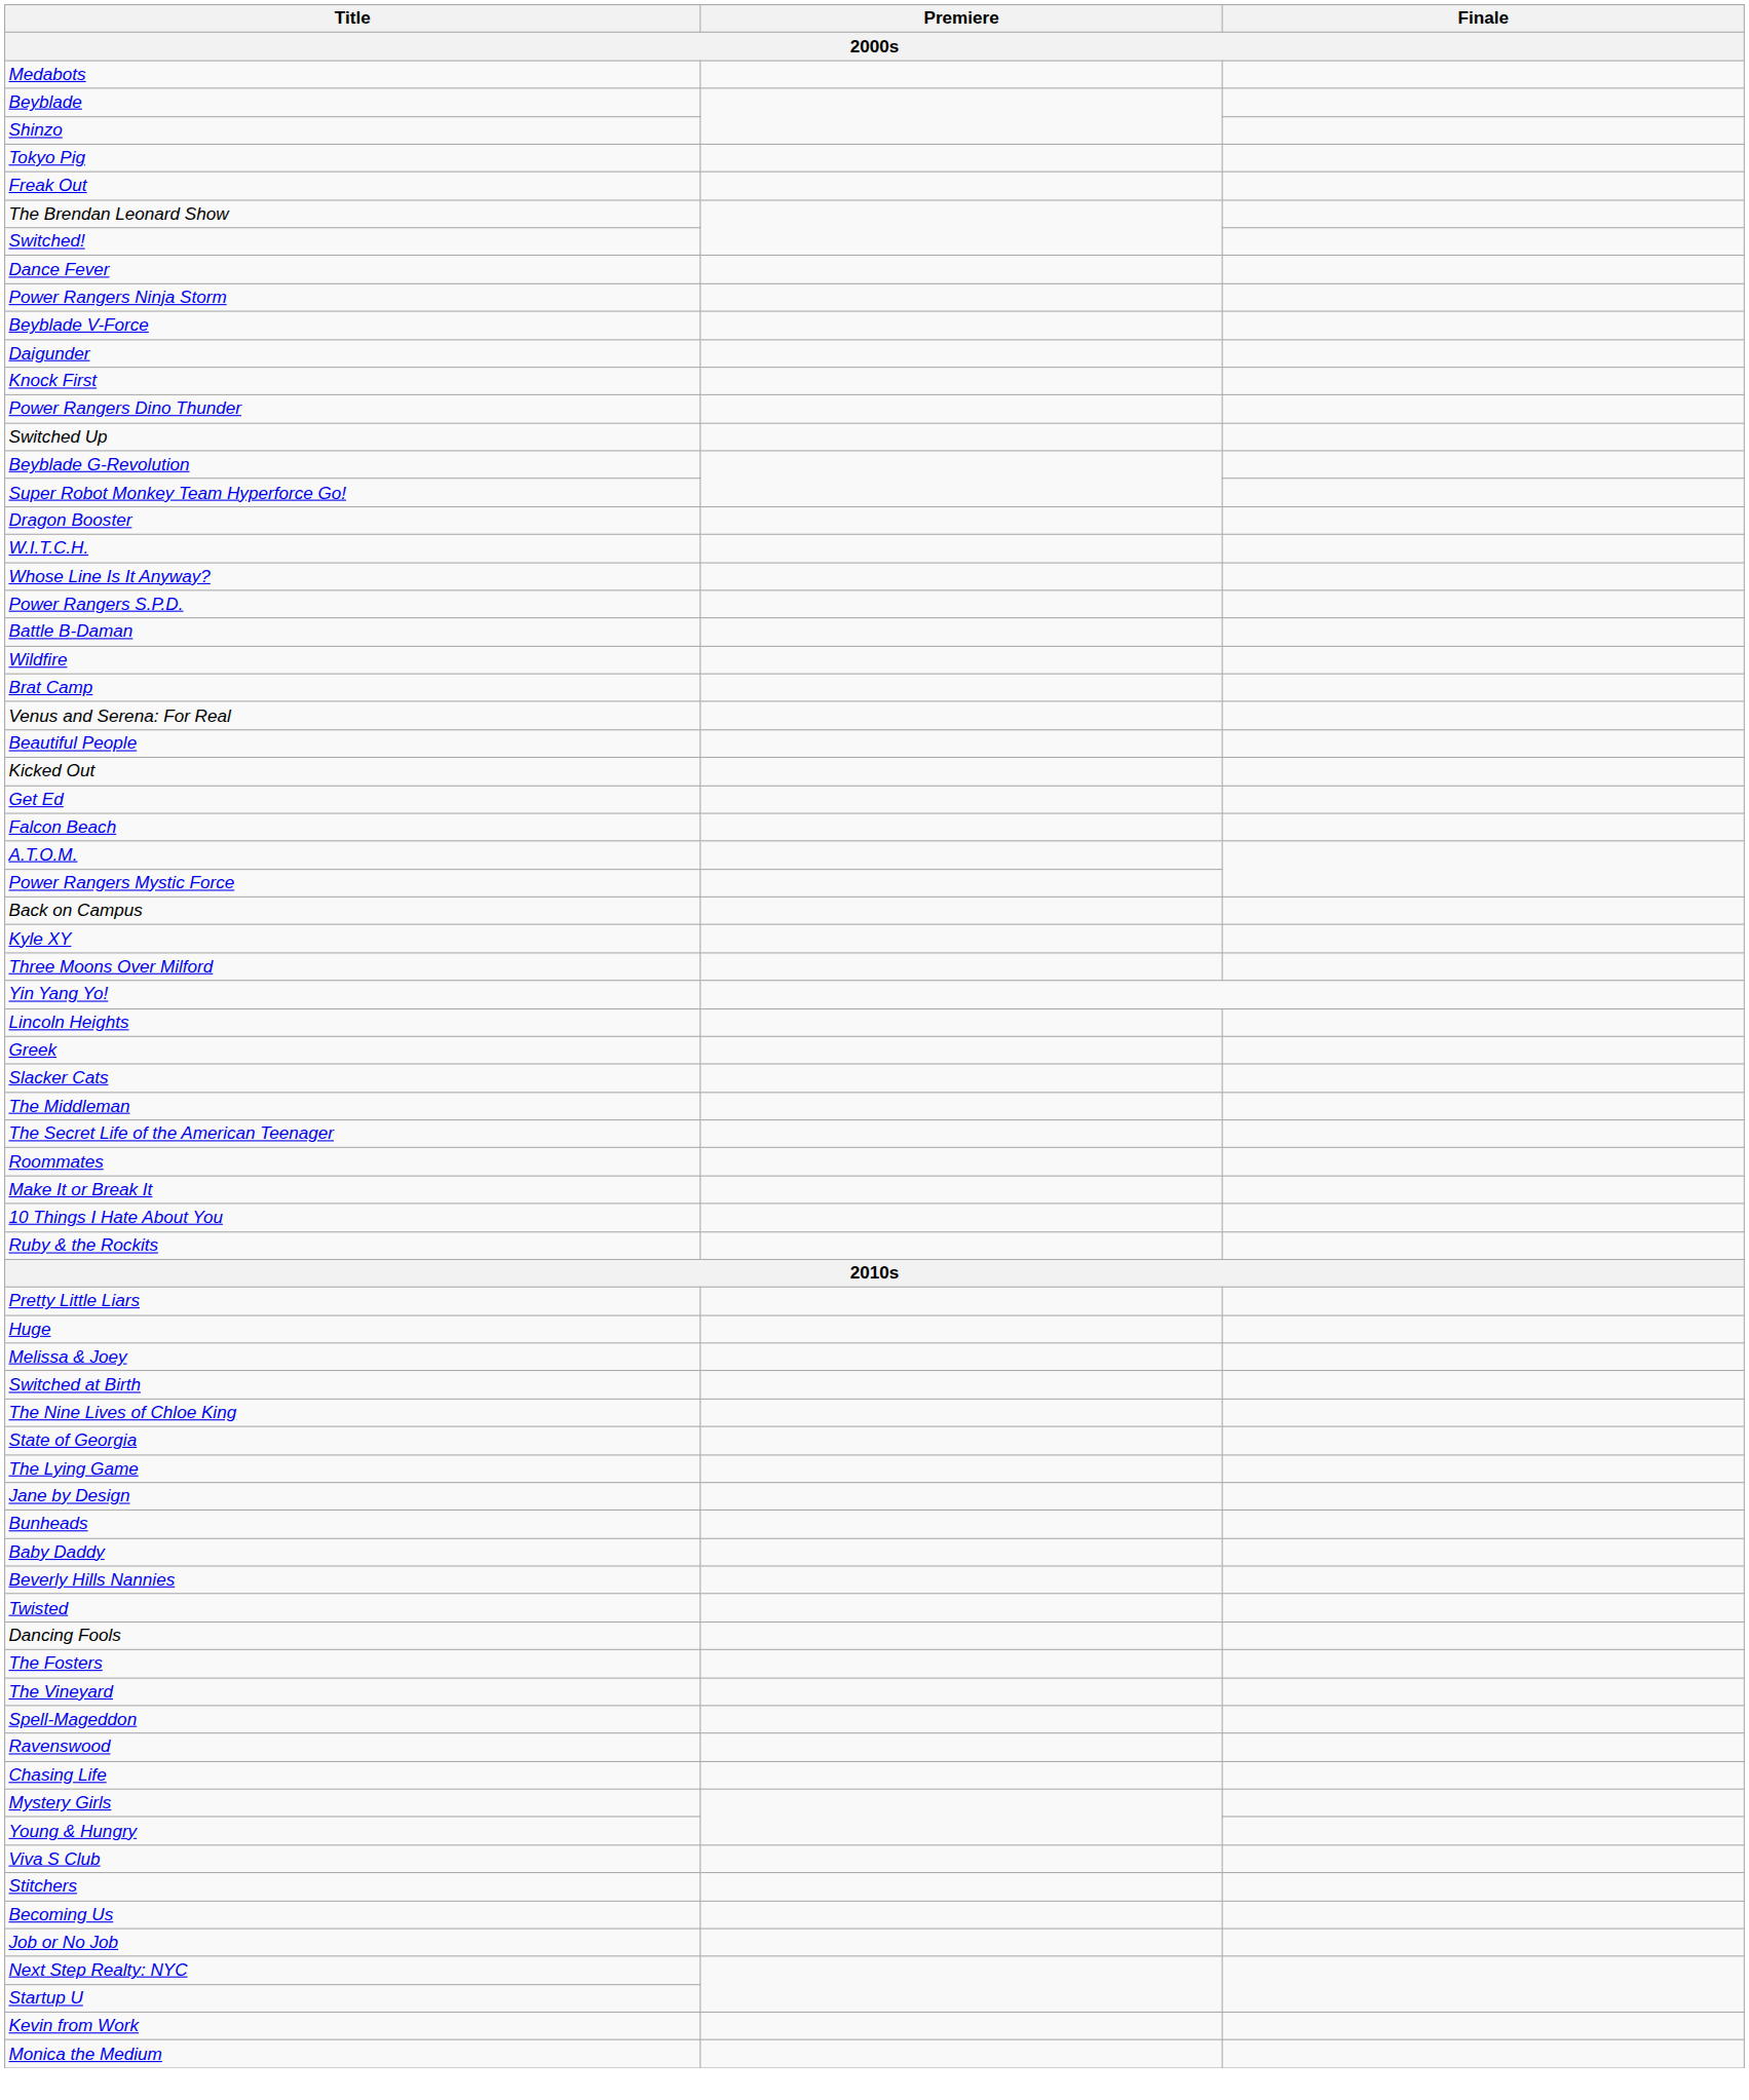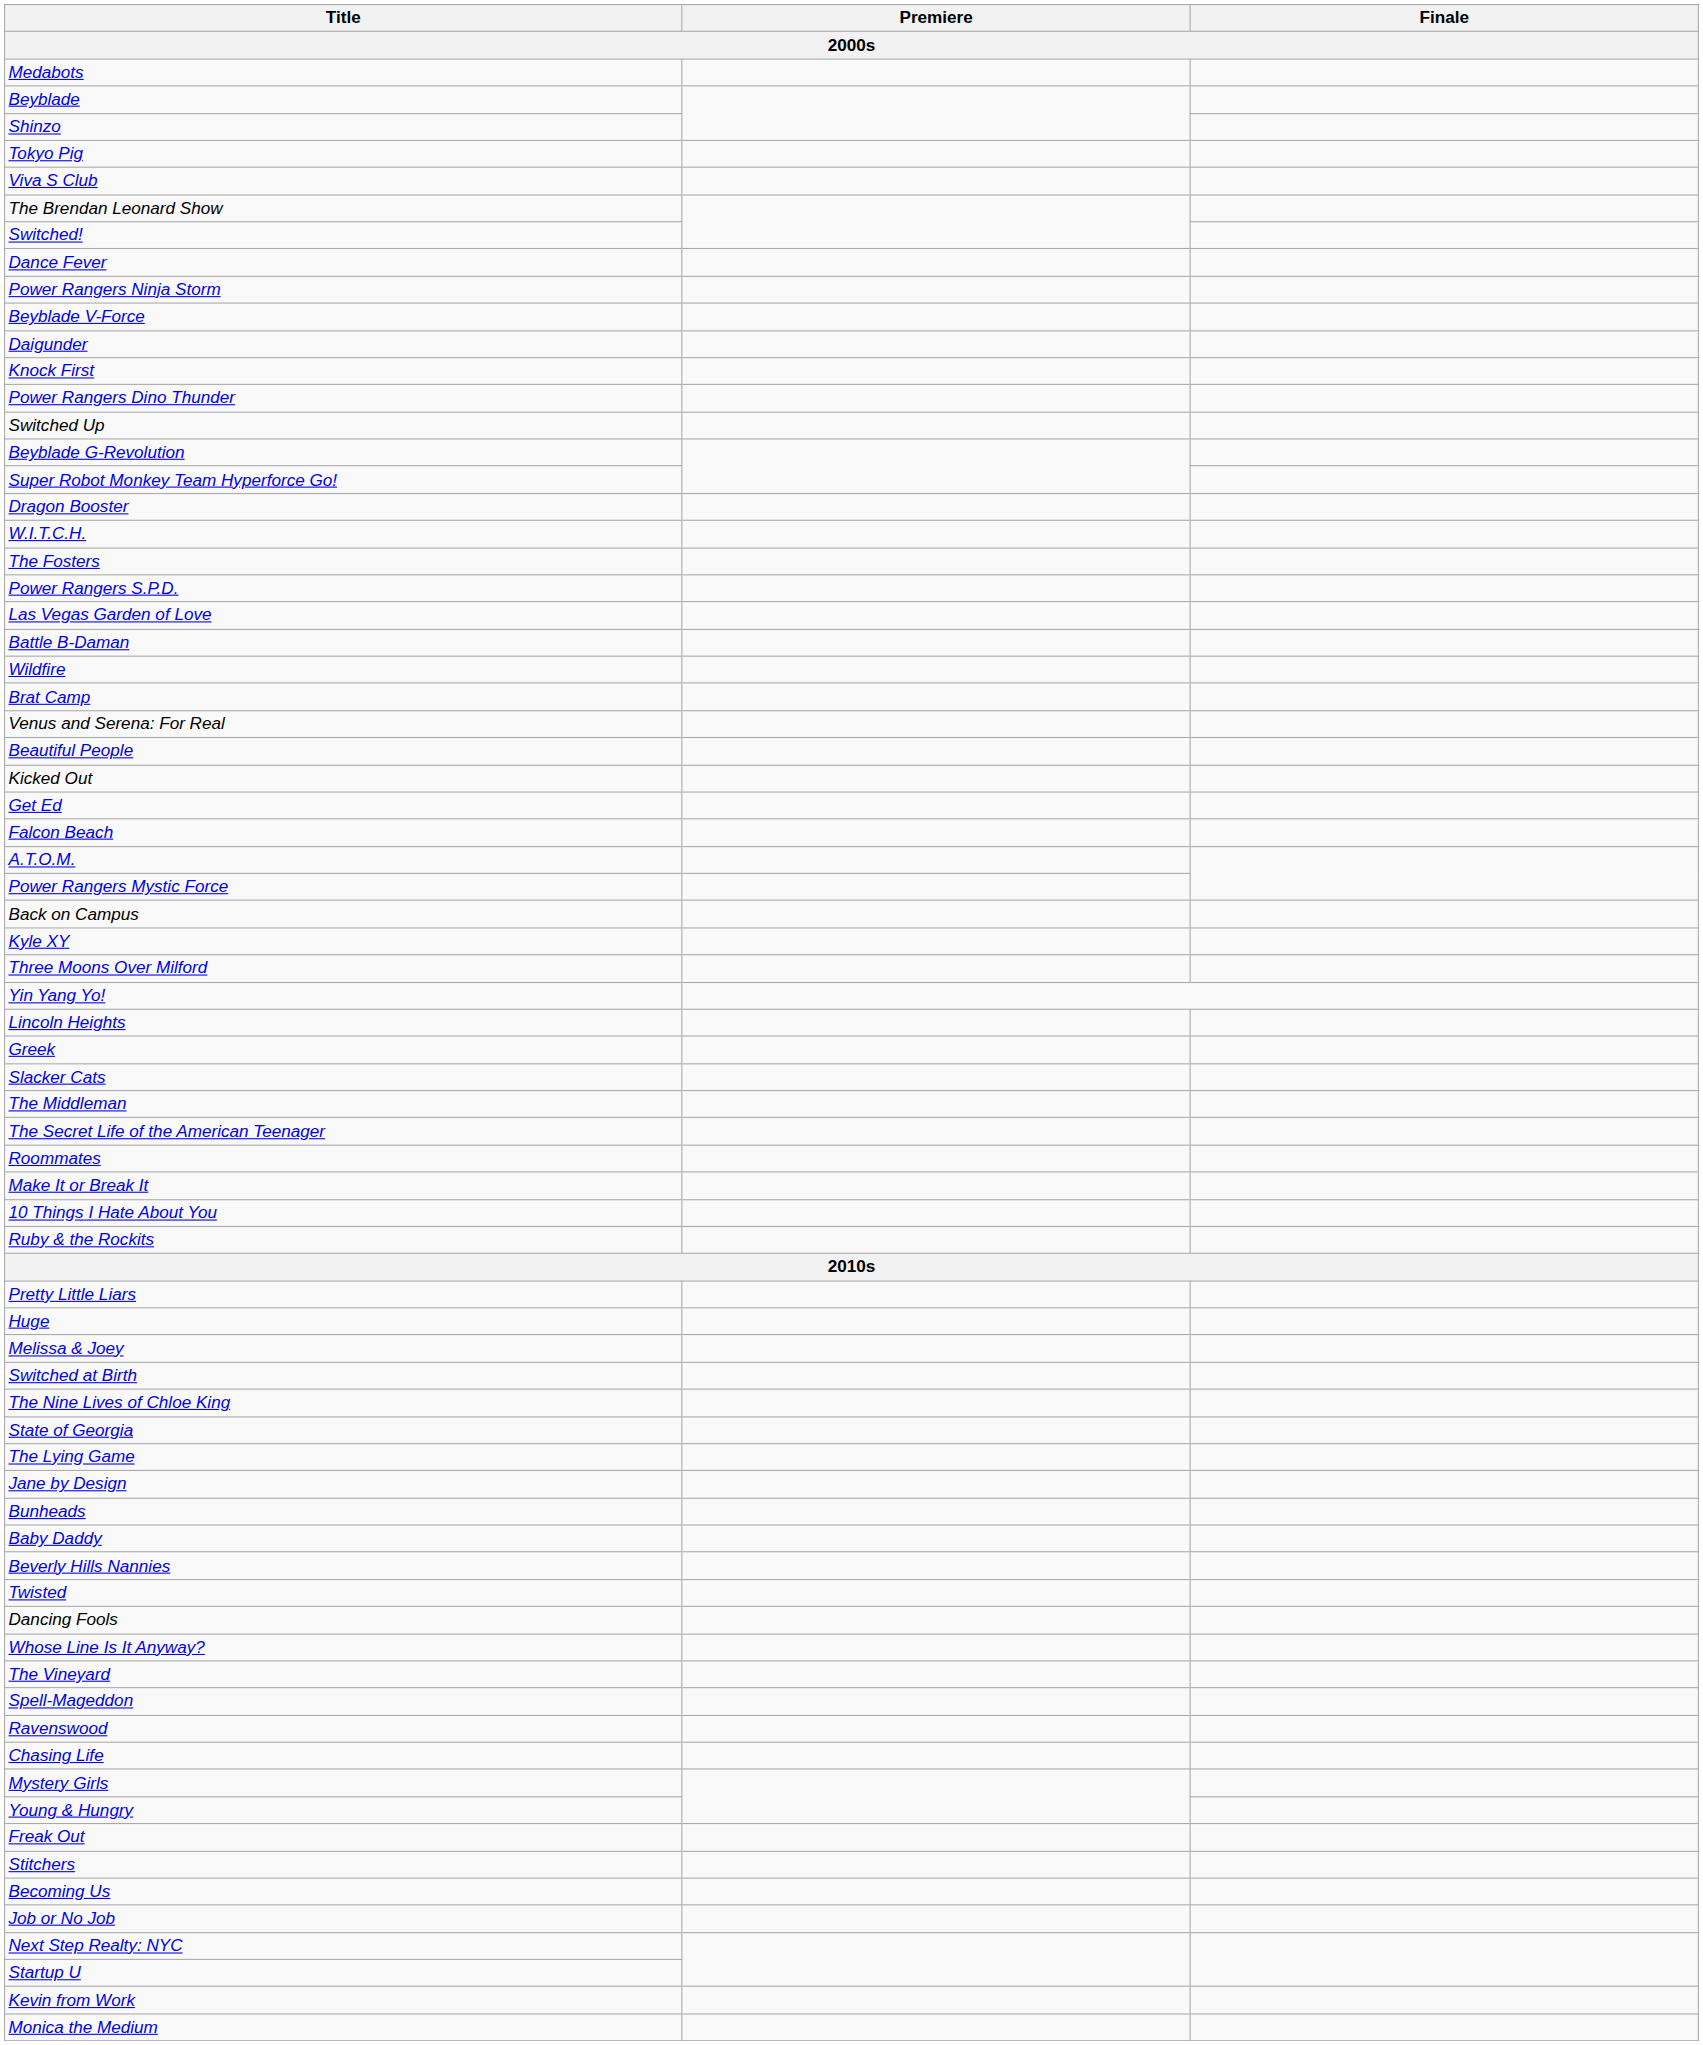rows swapped: Viva S Club <-> Freak Out
rows swapped: Whose Line Is It Anyway? <-> The Fosters
+ row: Las Vegas Garden of Love
